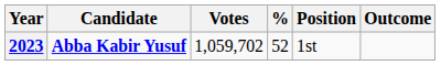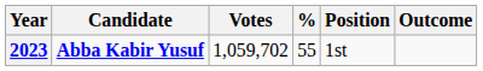2023 | %: 52 -> 55
